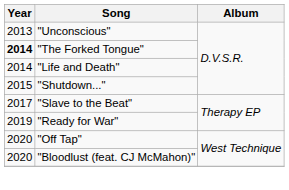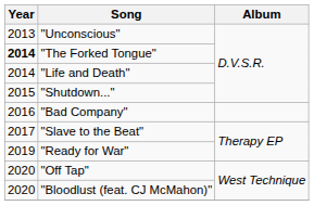+ row: 2016 | "Bad Company"
